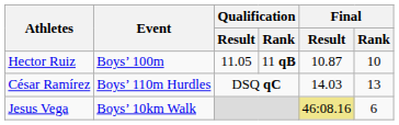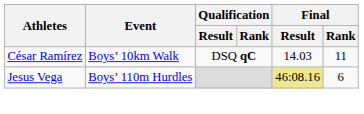- row: Hector Ruiz | Boys’ 100m | 11.05 | 11 qB | 10.87 | 10
César Ramírez | Event: Boys’ 110m Hurdles -> Boys’ 10km Walk
César Ramírez | Final / Rank: 13 -> 11
Jesus Vega | Event: Boys’ 10km Walk -> Boys’ 110m Hurdles
